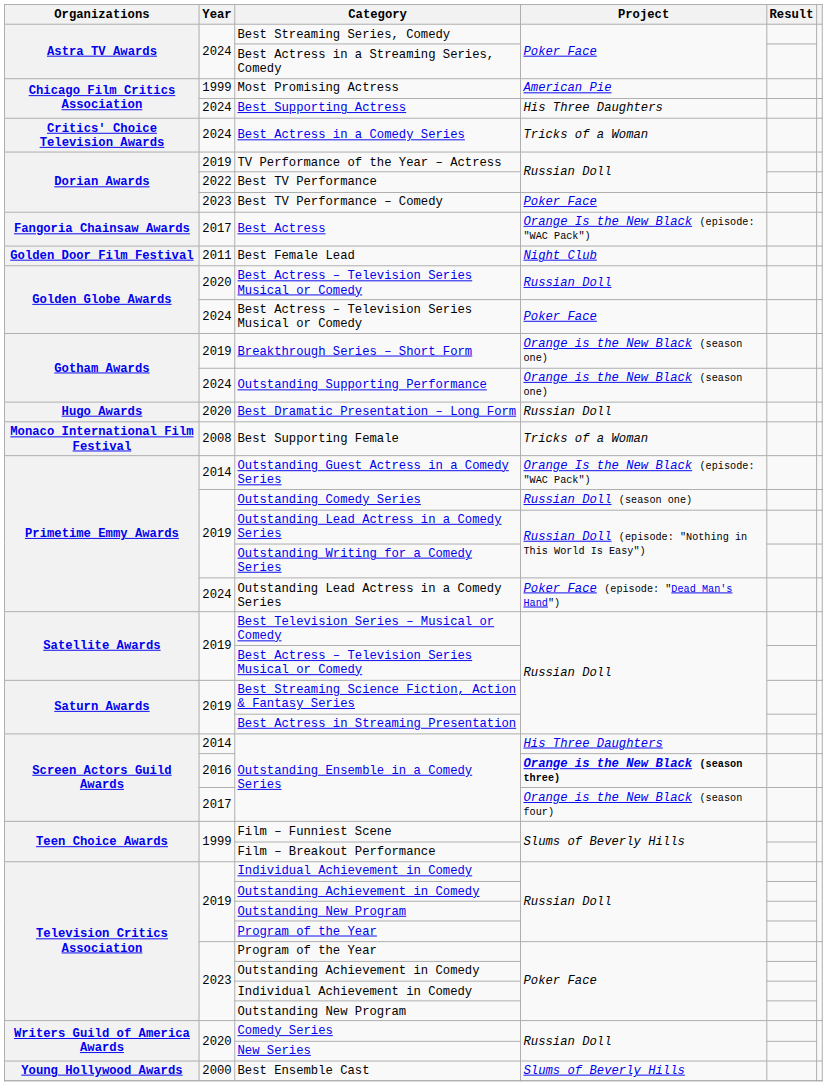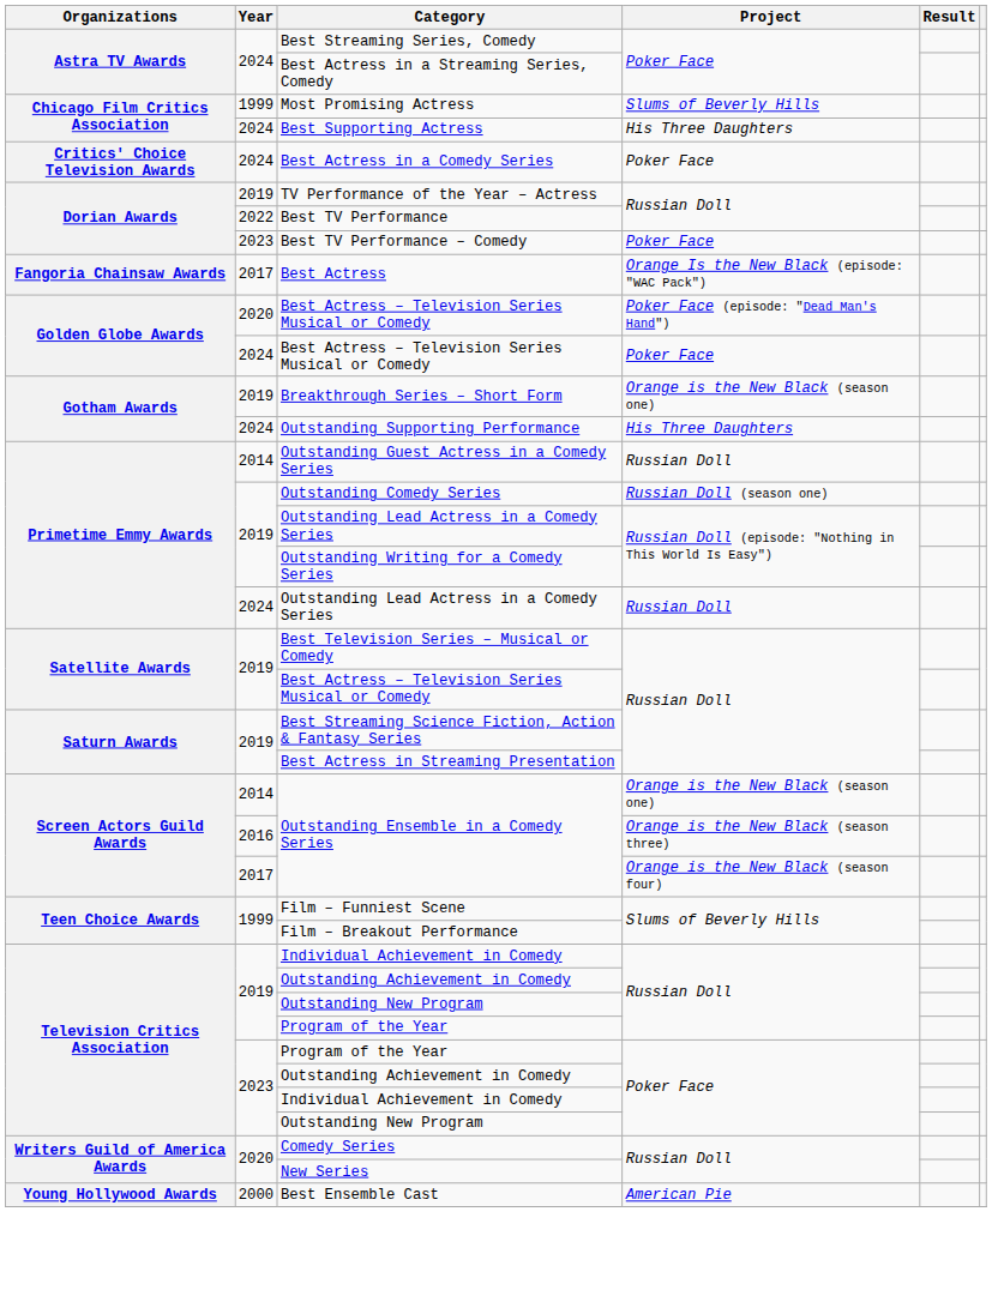Most Promising Actress | Project: American Pie -> Slums of Beverly Hills
Best Actress in a Comedy Series | Project: Tricks of a Woman -> Poker Face
- row: Golden Door Film Festival | 2011 | Best Female Lead | Night Club
2020 / Best Actress – Television Series Musical or Comedy | Project: Russian Doll -> Poker Face (episode: "Dead Man's Hand")
Outstanding Supporting Performance | Project: Orange is the New Black (season one) -> His Three Daughters
- row: Hugo Awards | 2020 | Best Dramatic Presentation – Long Form | Russian Doll
- row: Monaco International Film Festival | 2008 | Best Supporting Female | Tricks of a Woman
Outstanding Guest Actress in a Comedy Series | Project: Orange Is the New Black (episode: "WAC Pack") -> Russian Doll
2024 / Outstanding Lead Actress in a Comedy Series | Project: Poker Face (episode: "Dead Man's Hand") -> Russian Doll
2014 / Outstanding Ensemble in a Comedy Series | Project: His Three Daughters -> Orange is the New Black (season one)
2016 / Outstanding Ensemble in a Comedy Series | Project: bold -> normal
Best Ensemble Cast | Project: Slums of Beverly Hills -> American Pie
